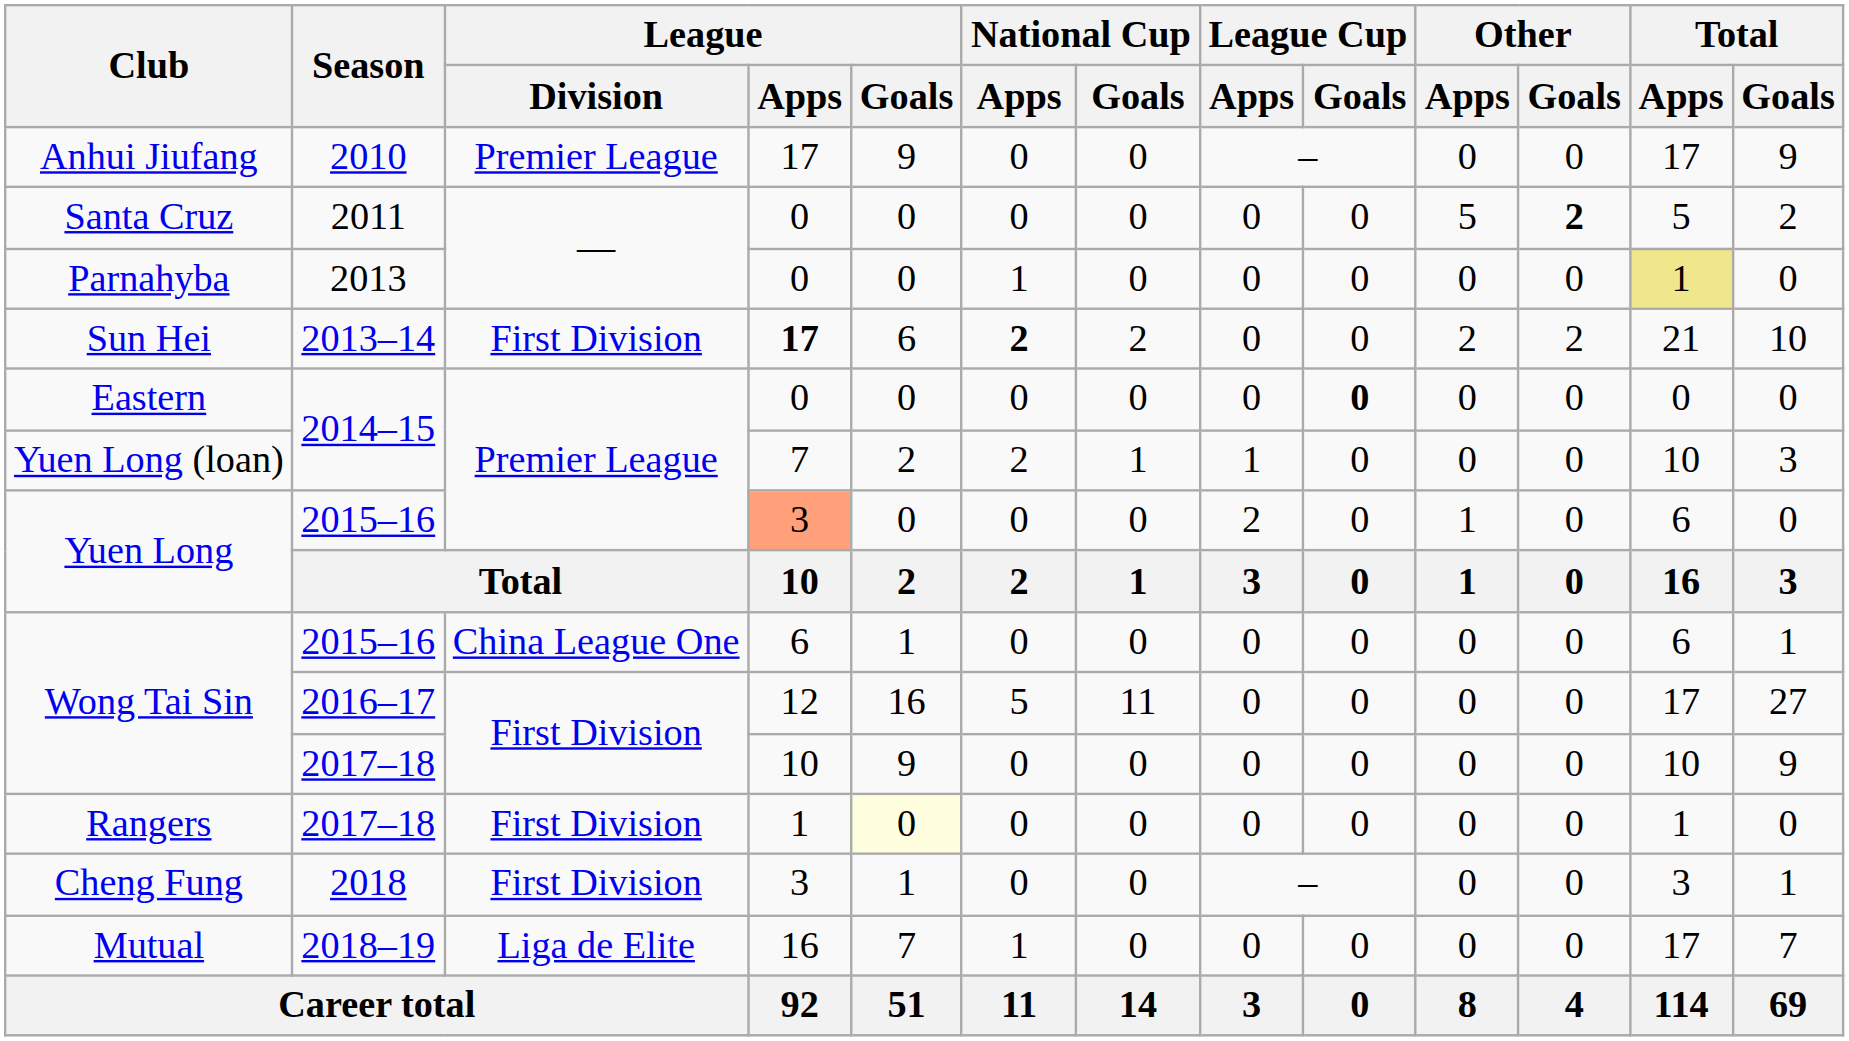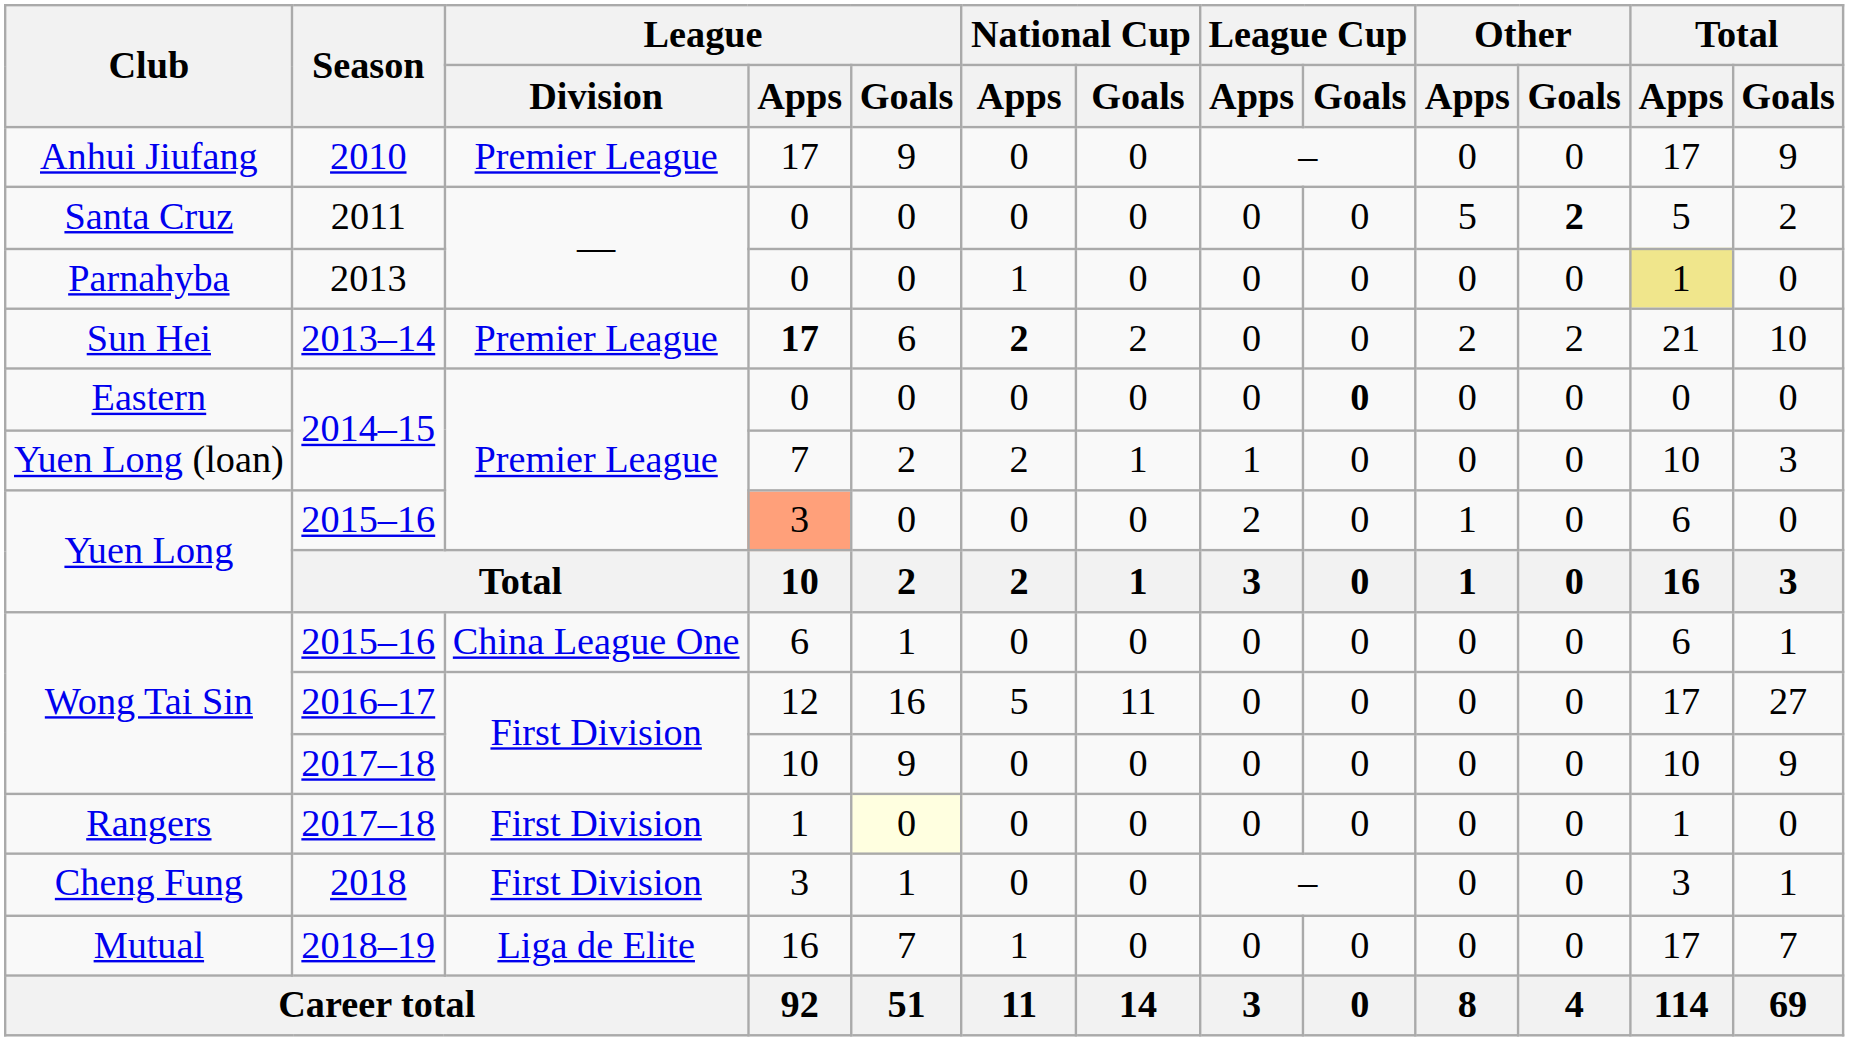Sun Hei | League / Division: First Division -> Premier League
